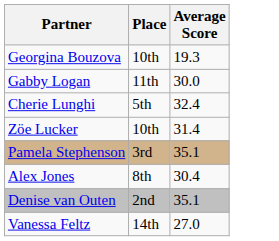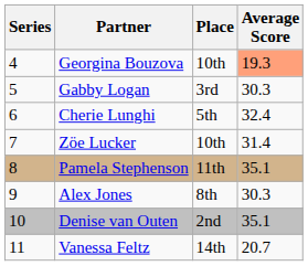+ column: Series | 4 | 5 | 6 | 7 | 8 | 9 | 10 | 11
Georgina Bouzova | Average Score: no background -> lightsalmon background
Gabby Logan | Place: 11th -> 3rd
Gabby Logan | Average Score: 30.0 -> 30.3
Pamela Stephenson | Place: 3rd -> 11th
Alex Jones | Average Score: 30.4 -> 30.3
Vanessa Feltz | Average Score: 27.0 -> 20.7
